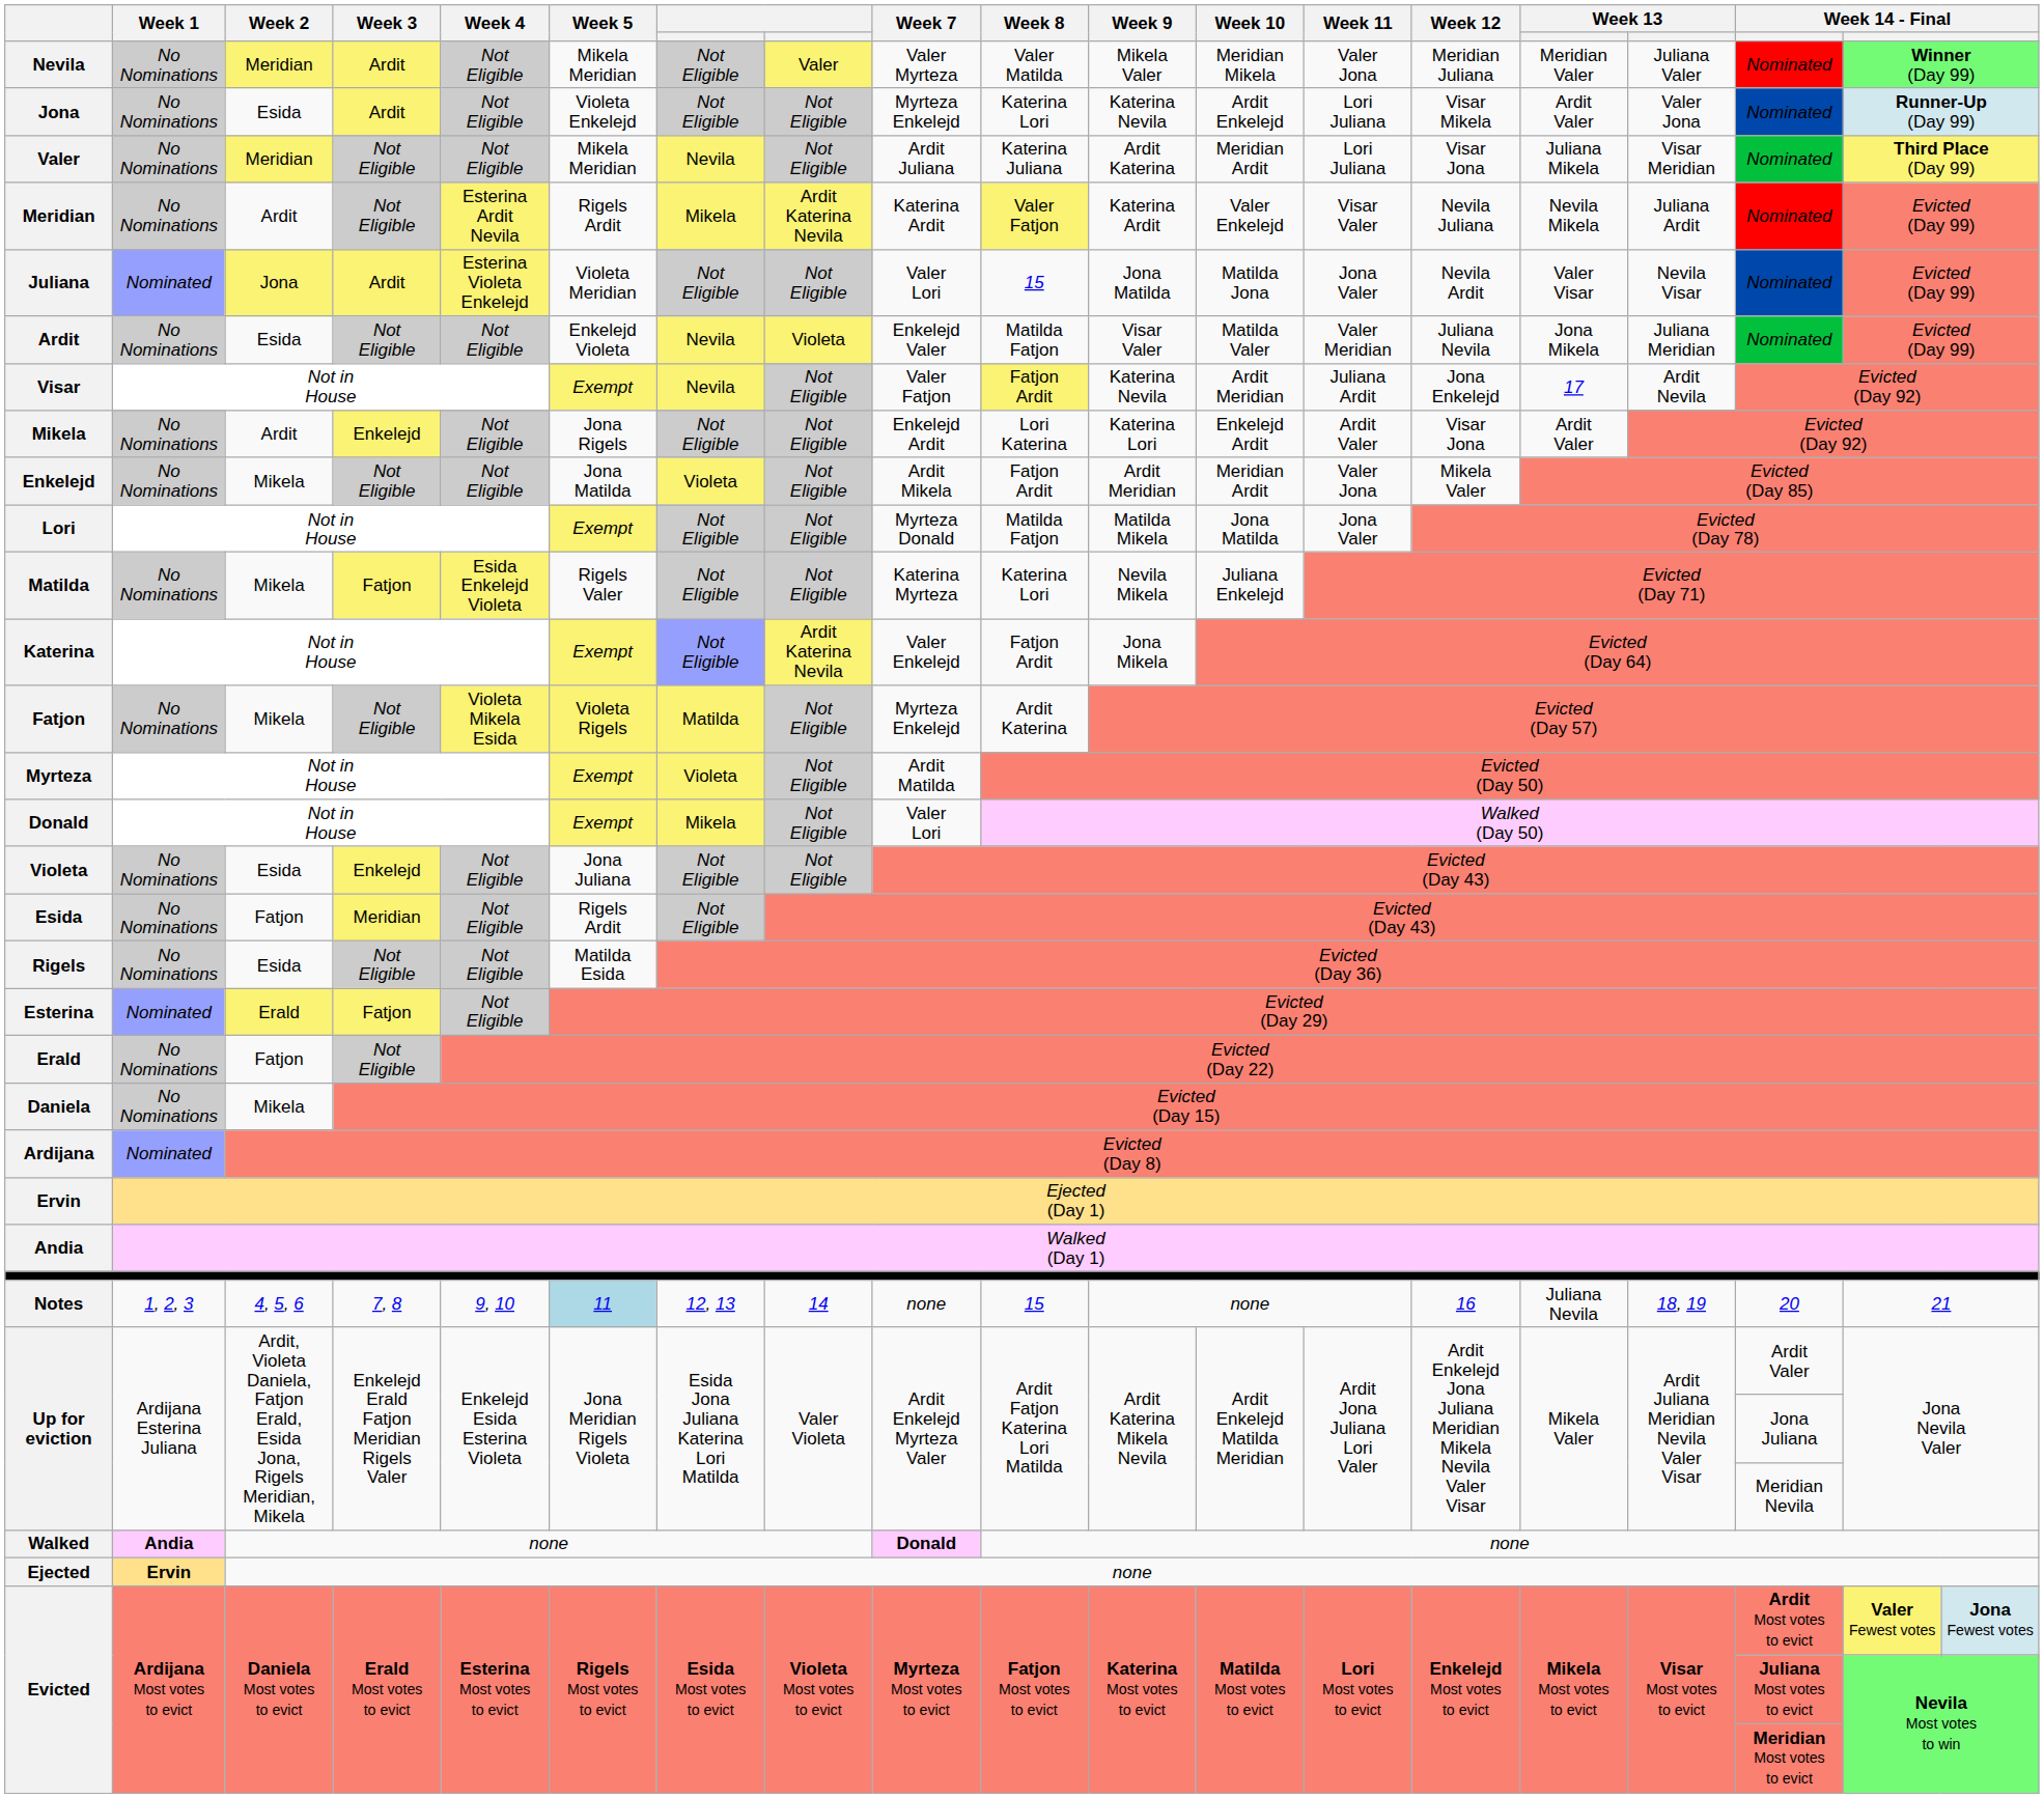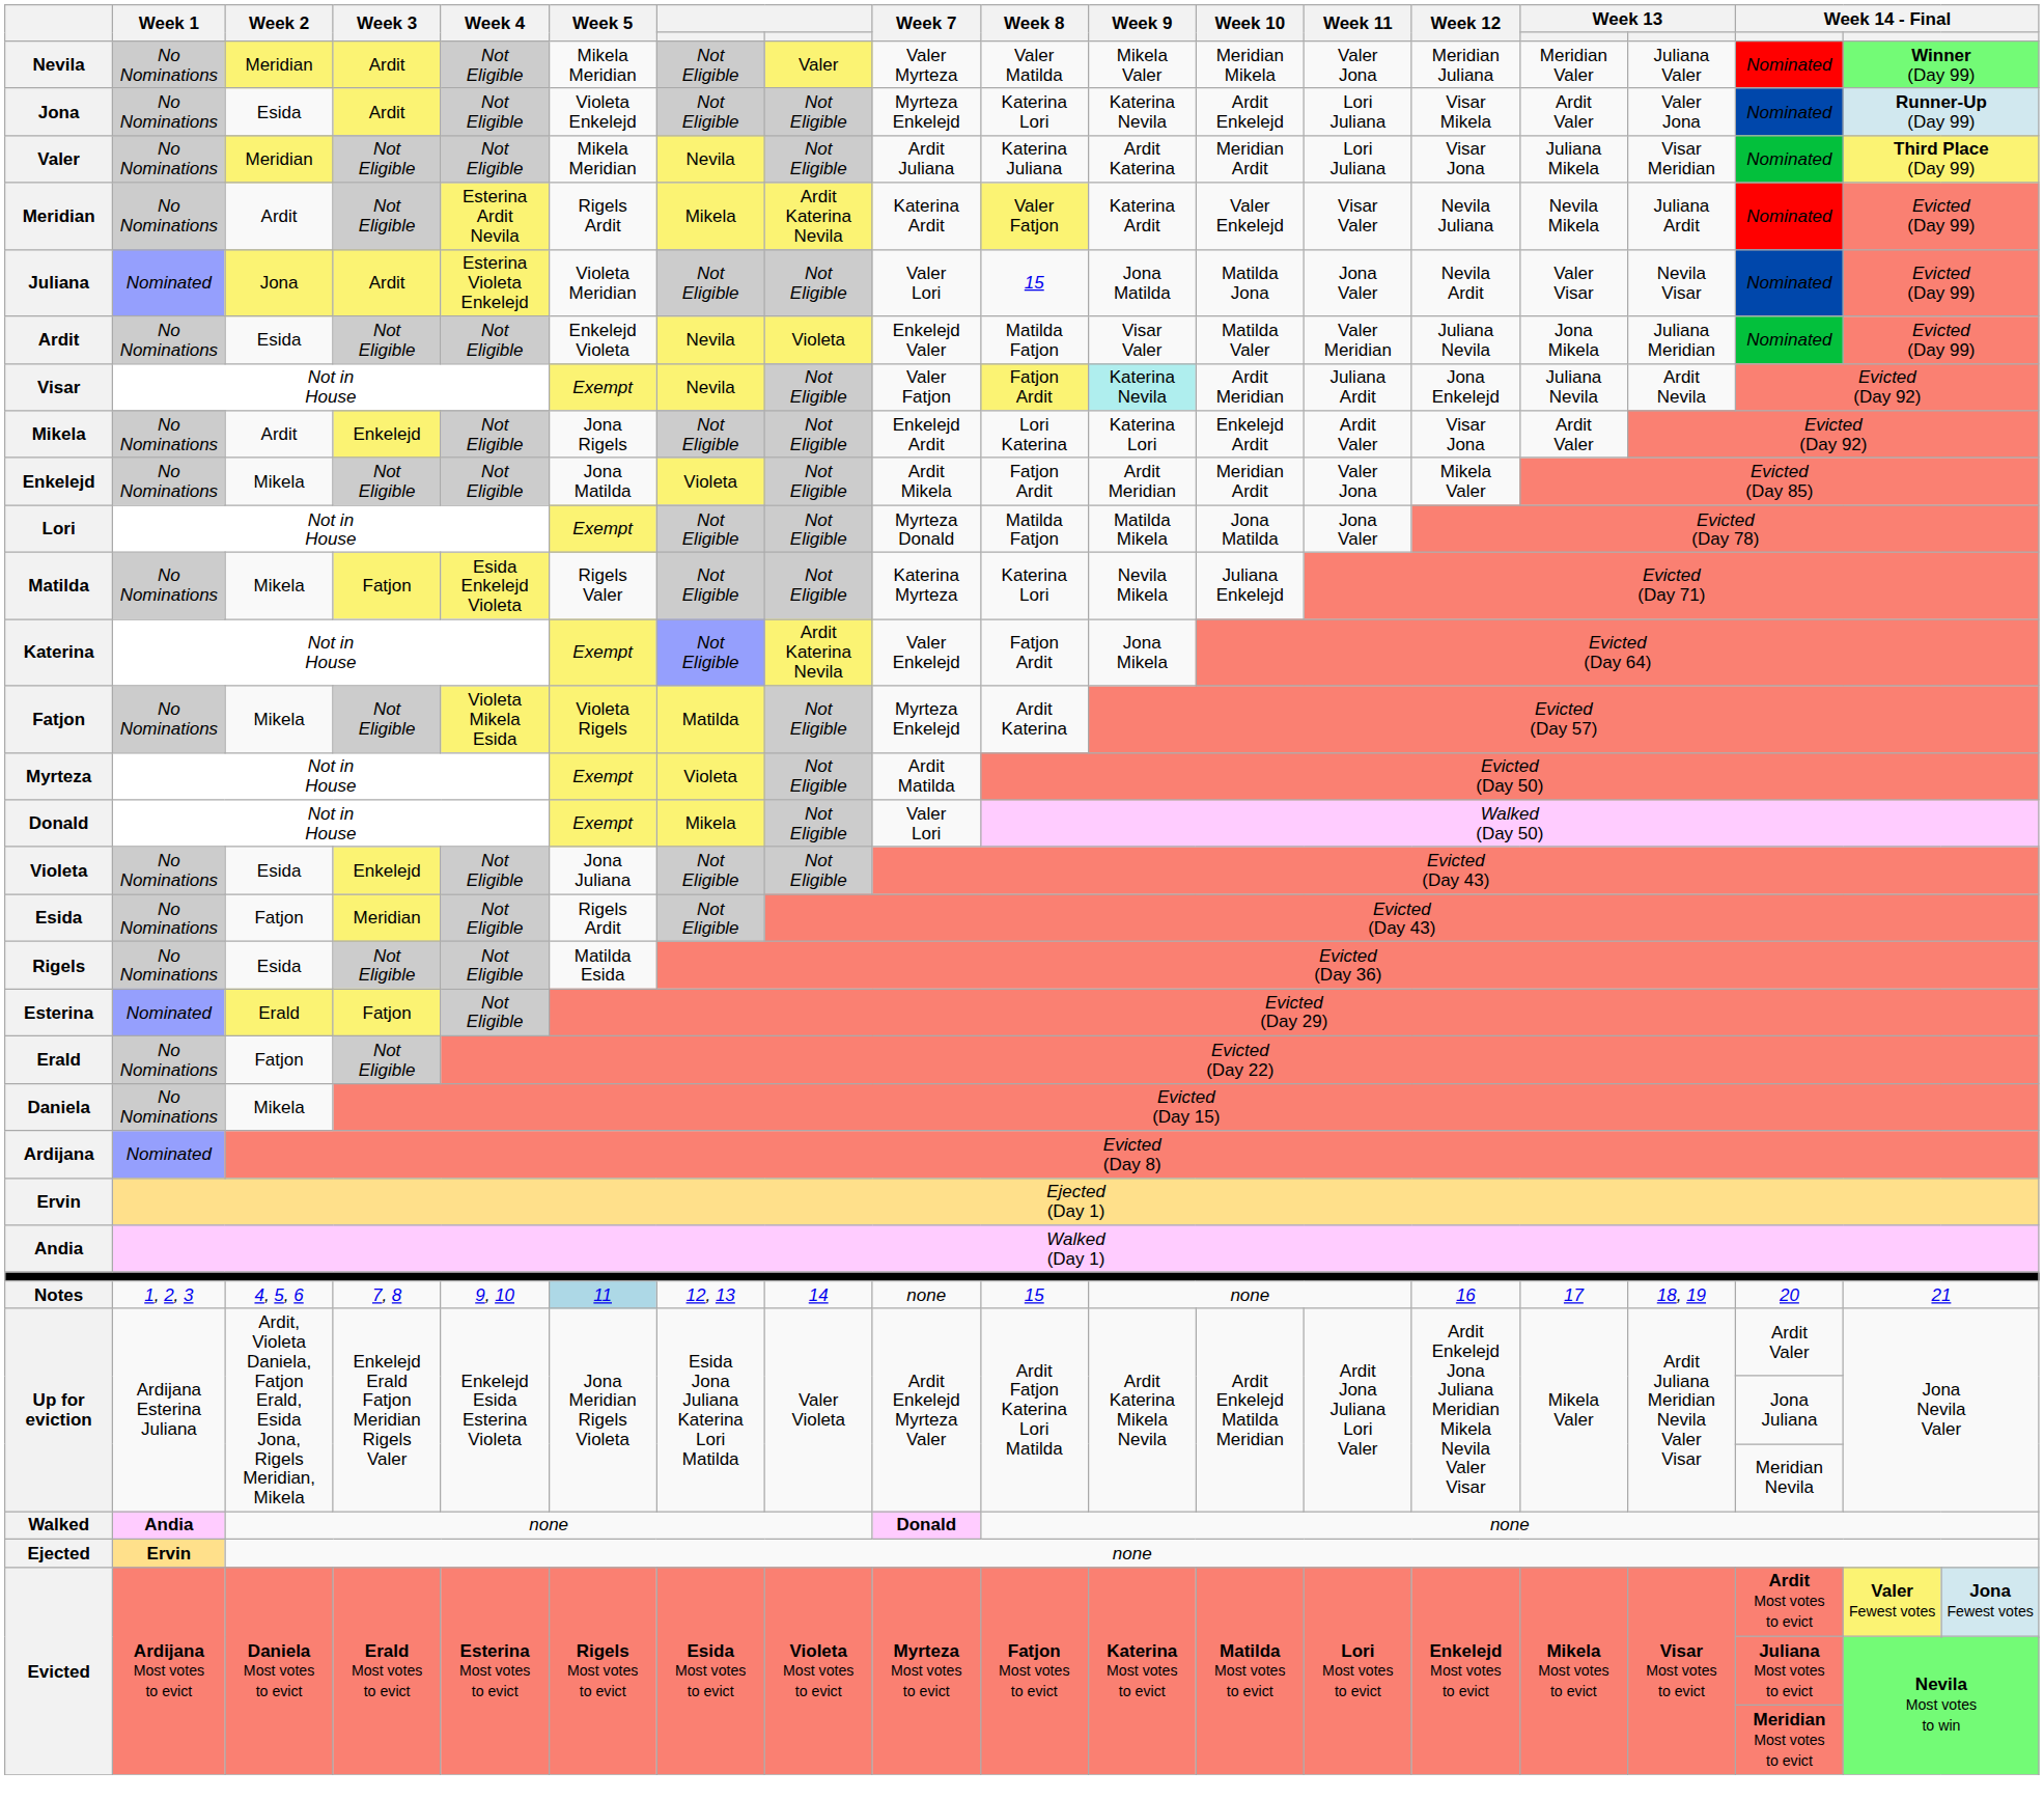Visar | Week 9: no background -> paleturquoise background
Visar | column 15: 17 -> Juliana Nevila
Notes | column 15: Juliana Nevila -> 17
